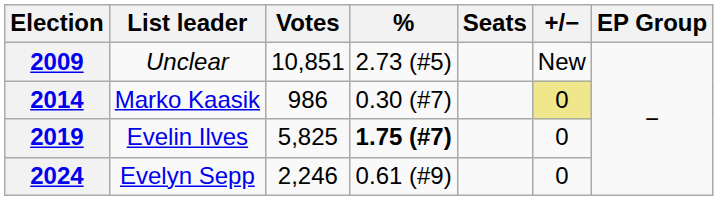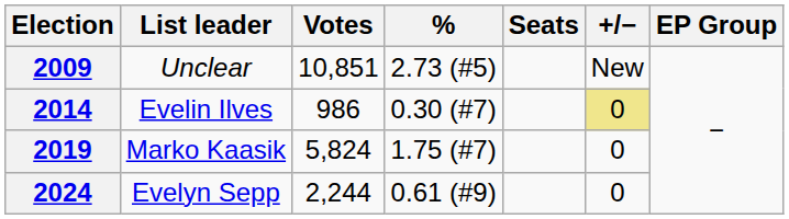2014 | List leader: Marko Kaasik -> Evelin Ilves
2019 | List leader: Evelin Ilves -> Marko Kaasik
2019 | Votes: 5,825 -> 5,824
2019 | %: bold -> normal
2024 | Votes: 2,246 -> 2,244
